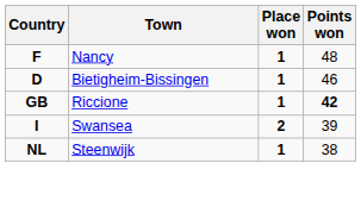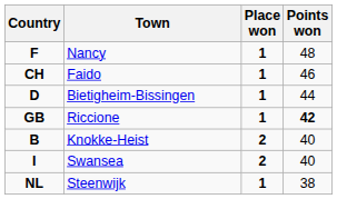+ row: CH | Faido | 1 | 46
Bietigheim-Bissingen | Points won: 46 -> 44
+ row: B | Knokke-Heist | 2 | 40
Swansea | Points won: 39 -> 40
